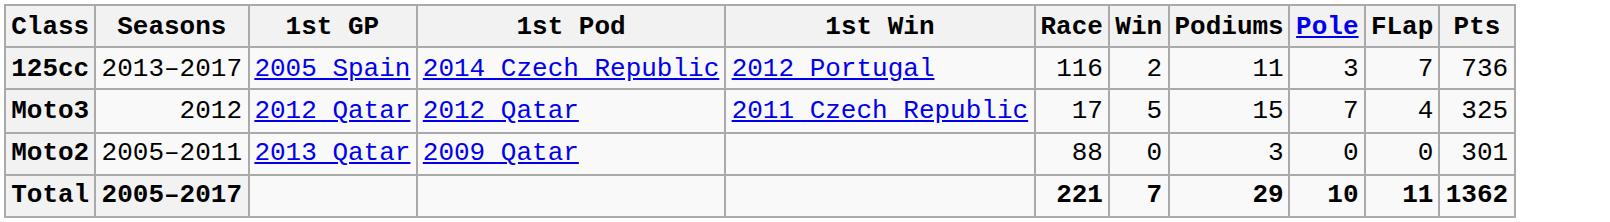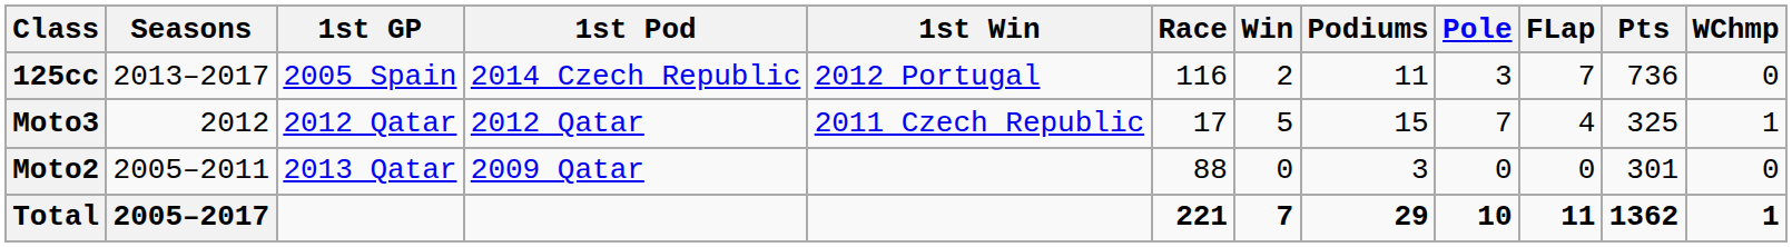+ column: WChmp | 0 | 1 | 0 | 1
